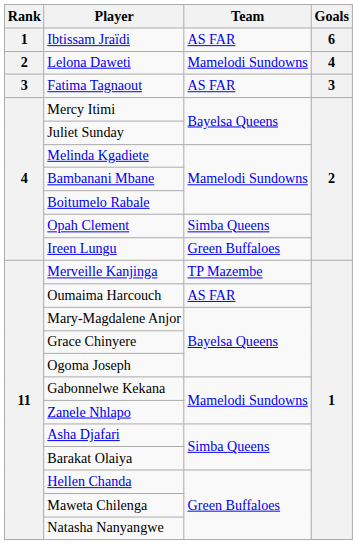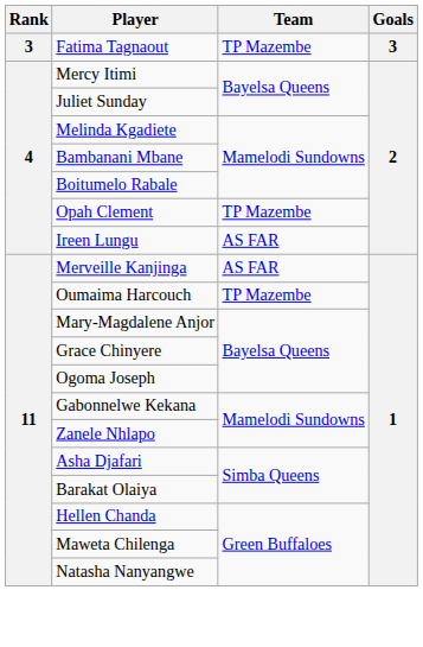- row: 1 | Ibtissam Jraïdi | AS FAR | 6
- row: 2 | Lelona Daweti | Mamelodi Sundowns | 4
Fatima Tagnaout | Team: AS FAR -> TP Mazembe
Opah Clement | Team: Simba Queens -> TP Mazembe
Ireen Lungu | Team: Green Buffaloes -> AS FAR
Merveille Kanjinga | Team: TP Mazembe -> AS FAR
Oumaima Harcouch | Team: AS FAR -> TP Mazembe
